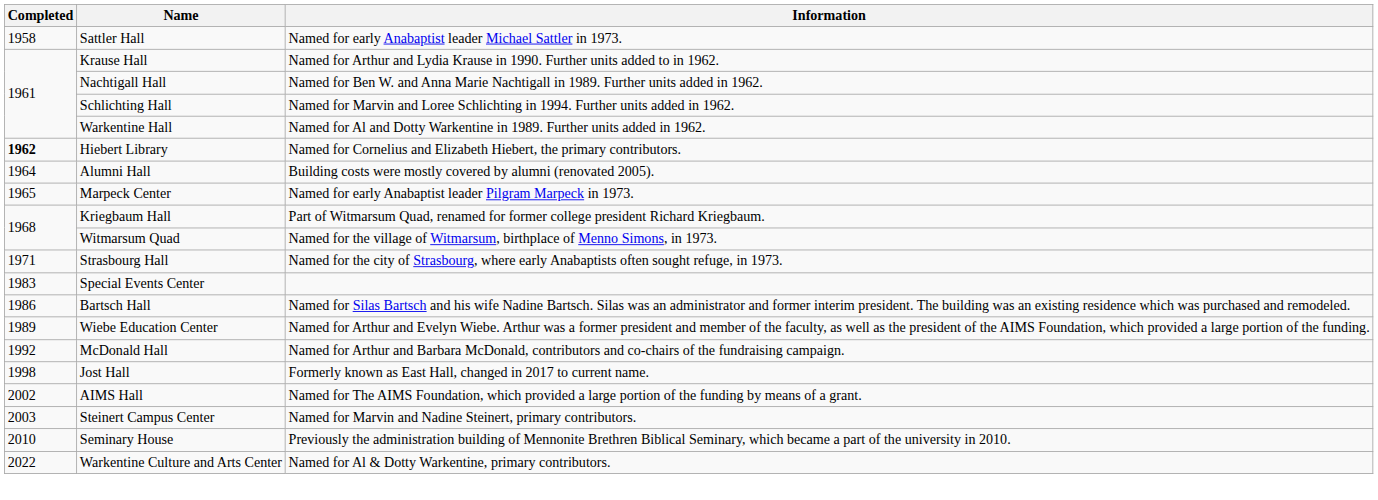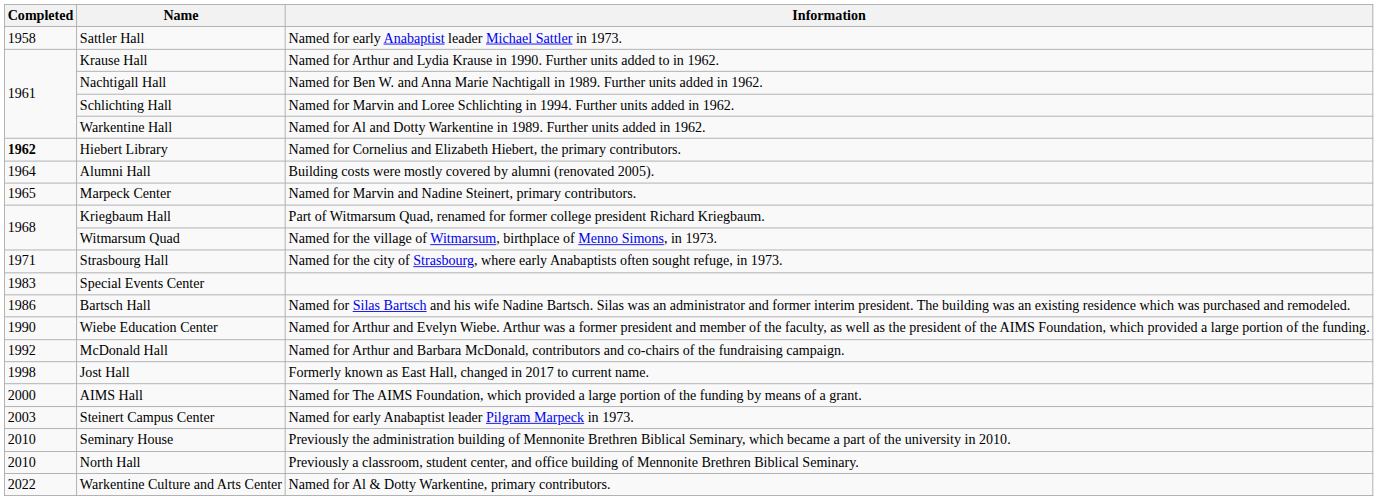Marpeck Center | Information: Named for early Anabaptist leader Pilgram Marpeck in 1973. -> Named for Marvin and Nadine Steinert, primary contributors.
Wiebe Education Center | Completed: 1989 -> 1990
AIMS Hall | Completed: 2002 -> 2000
Steinert Campus Center | Information: Named for Marvin and Nadine Steinert, primary contributors. -> Named for early Anabaptist leader Pilgram Marpeck in 1973.
+ row: 2010 | North Hall | Previously a classroom, student center, and office building of Mennonite Brethren Biblical Seminary.
